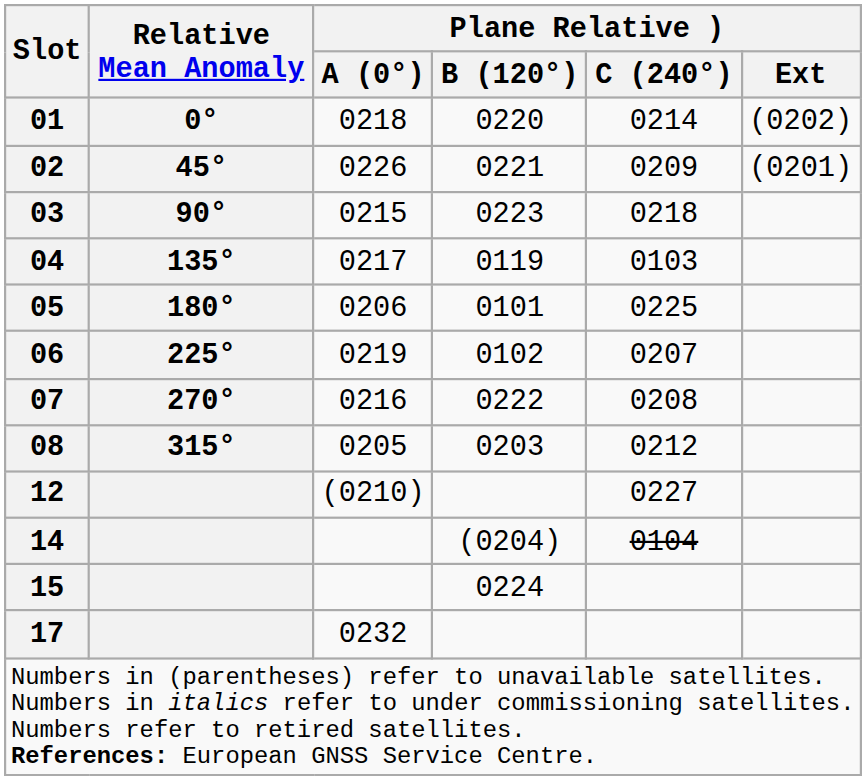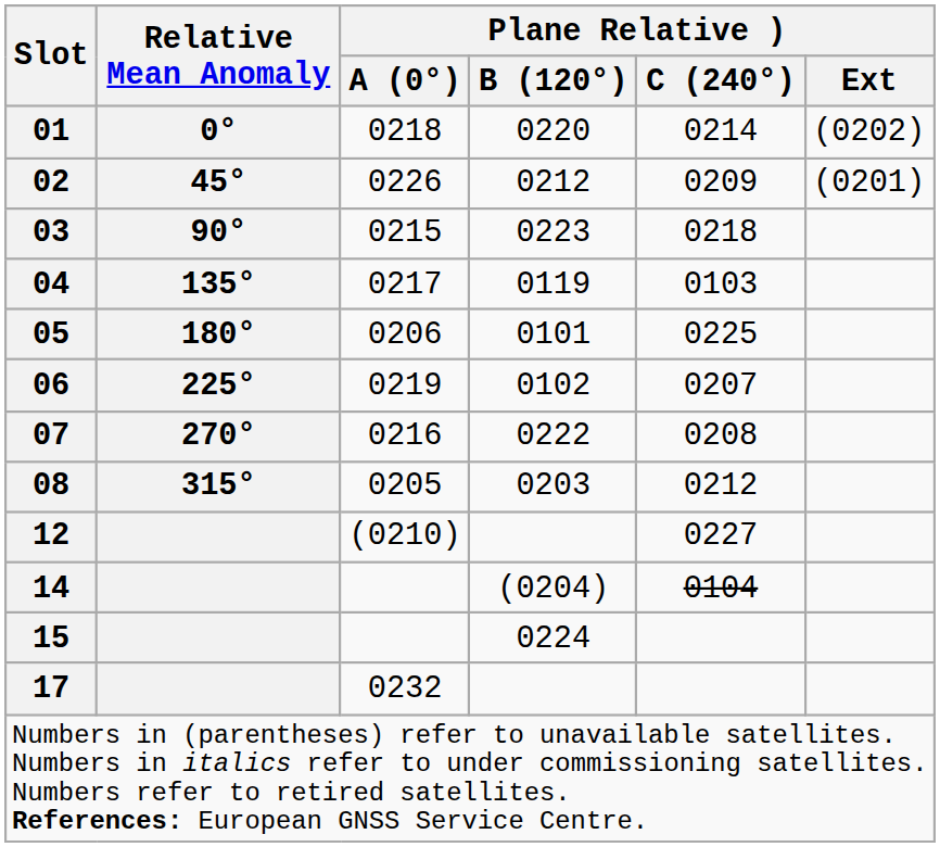02 | Plane Relative ) / B (120°): 0221 -> 0212
